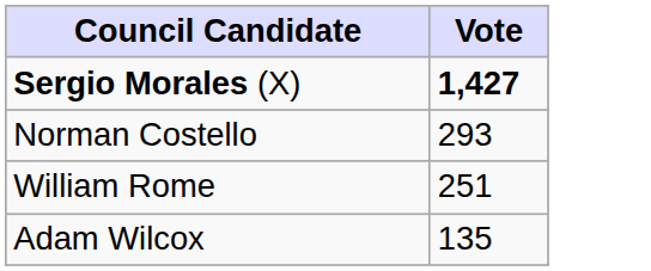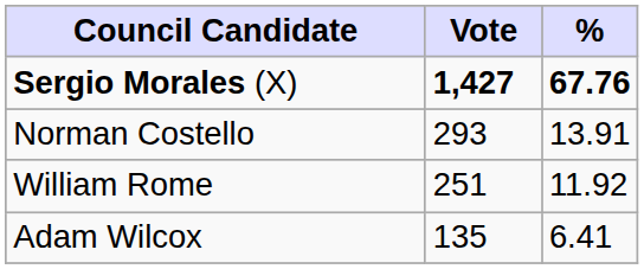+ column: % | 67.76 | 13.91 | 11.92 | 6.41
